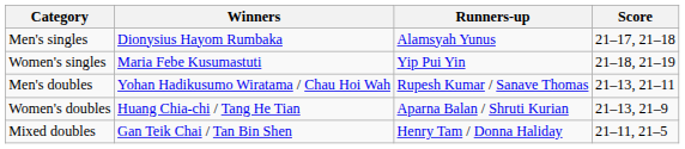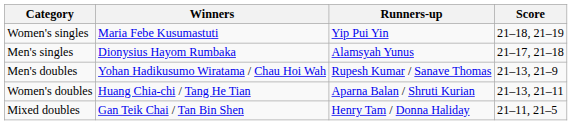rows swapped: Men's singles <-> Women's singles
Men's doubles | Score: 21–13, 21–11 -> 21–13, 21–9
Women's doubles | Score: 21–13, 21–9 -> 21–13, 21–11
